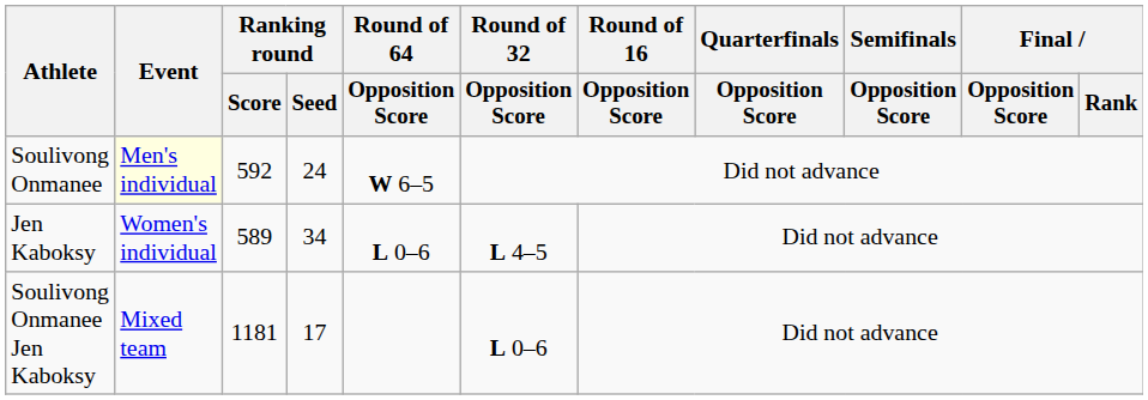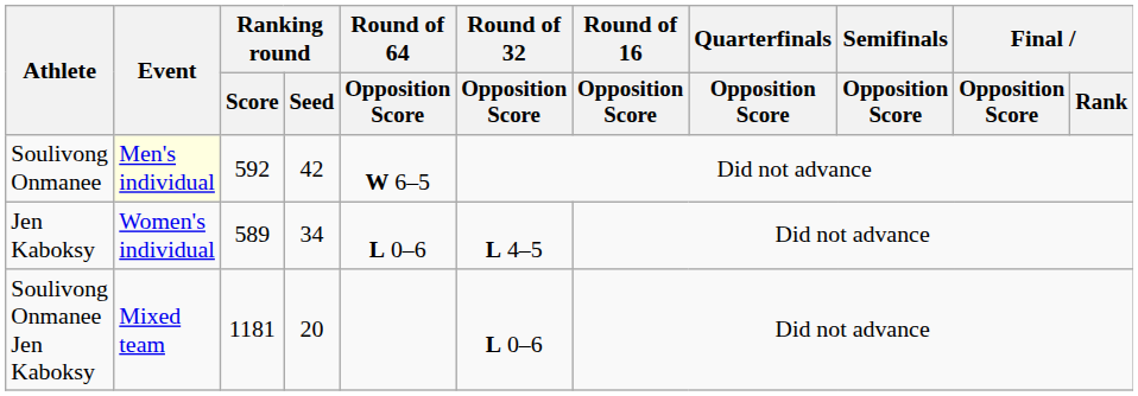Soulivong Onmanee | Ranking round / Seed: 24 -> 42
Soulivong Onmanee Jen Kaboksy | Ranking round / Seed: 17 -> 20
